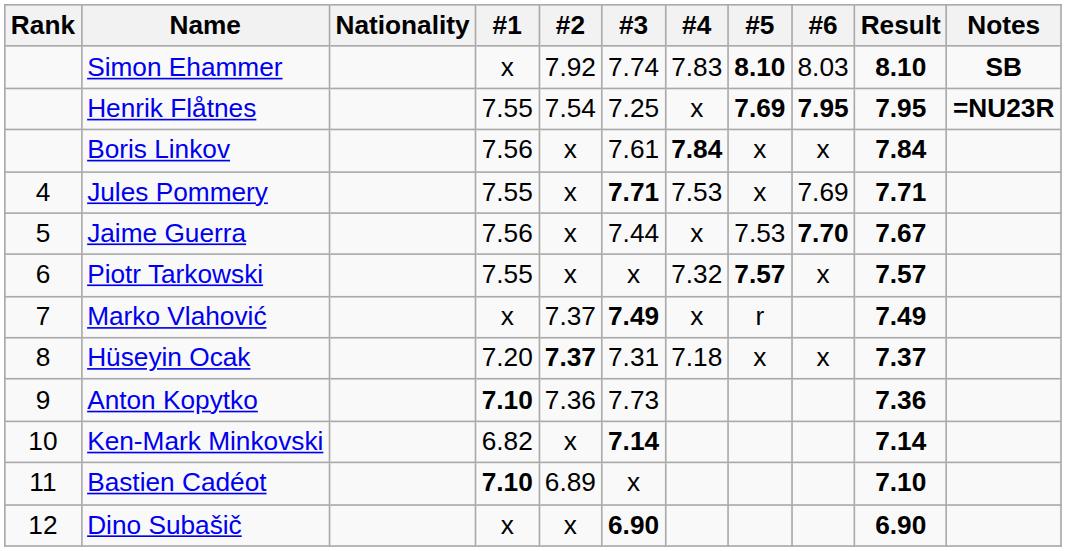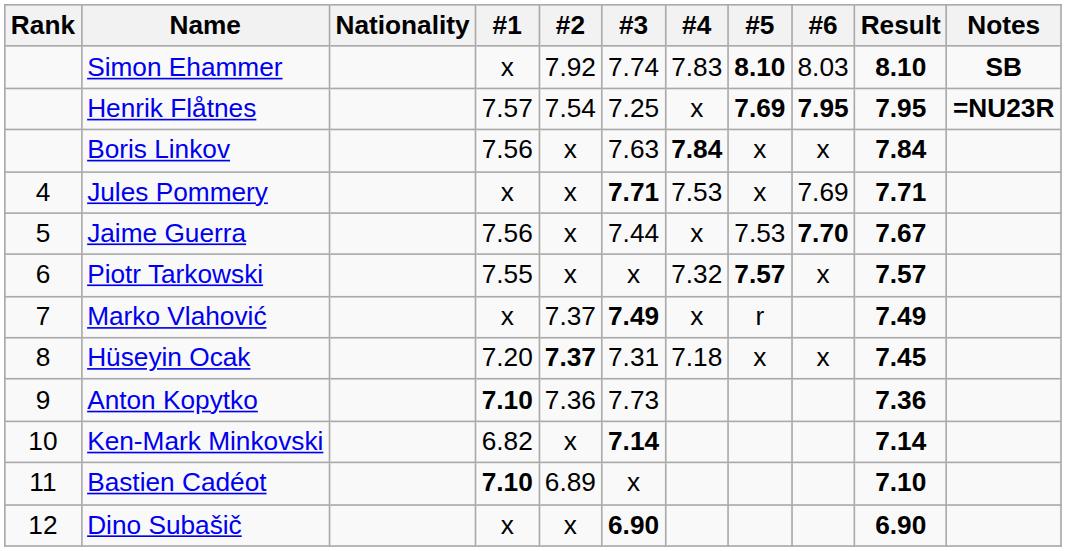Henrik Flåtnes | #1: 7.55 -> 7.57
Boris Linkov | #3: 7.61 -> 7.63
Jules Pommery | #1: 7.55 -> x
Hüseyin Ocak | Result: 7.37 -> 7.45
